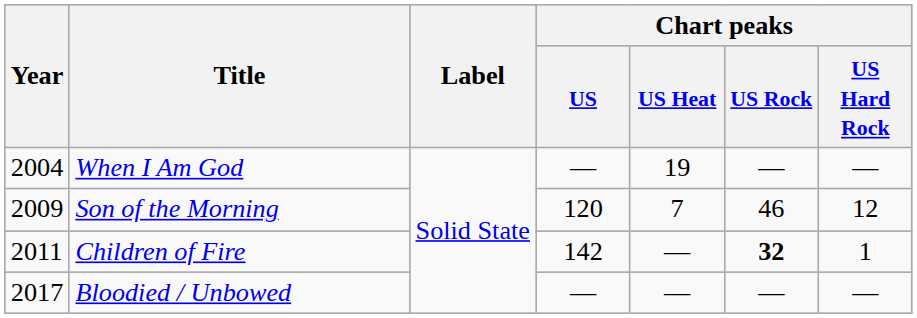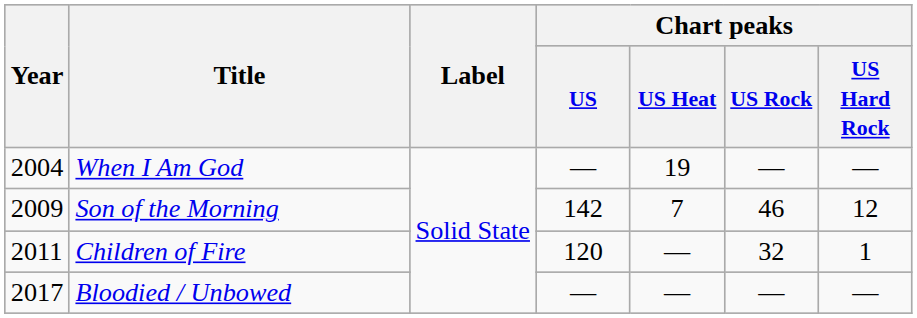Son of the Morning | Chart peaks / US: 120 -> 142
Children of Fire | Chart peaks / US: 142 -> 120
Children of Fire | Chart peaks / US Rock: bold -> normal
